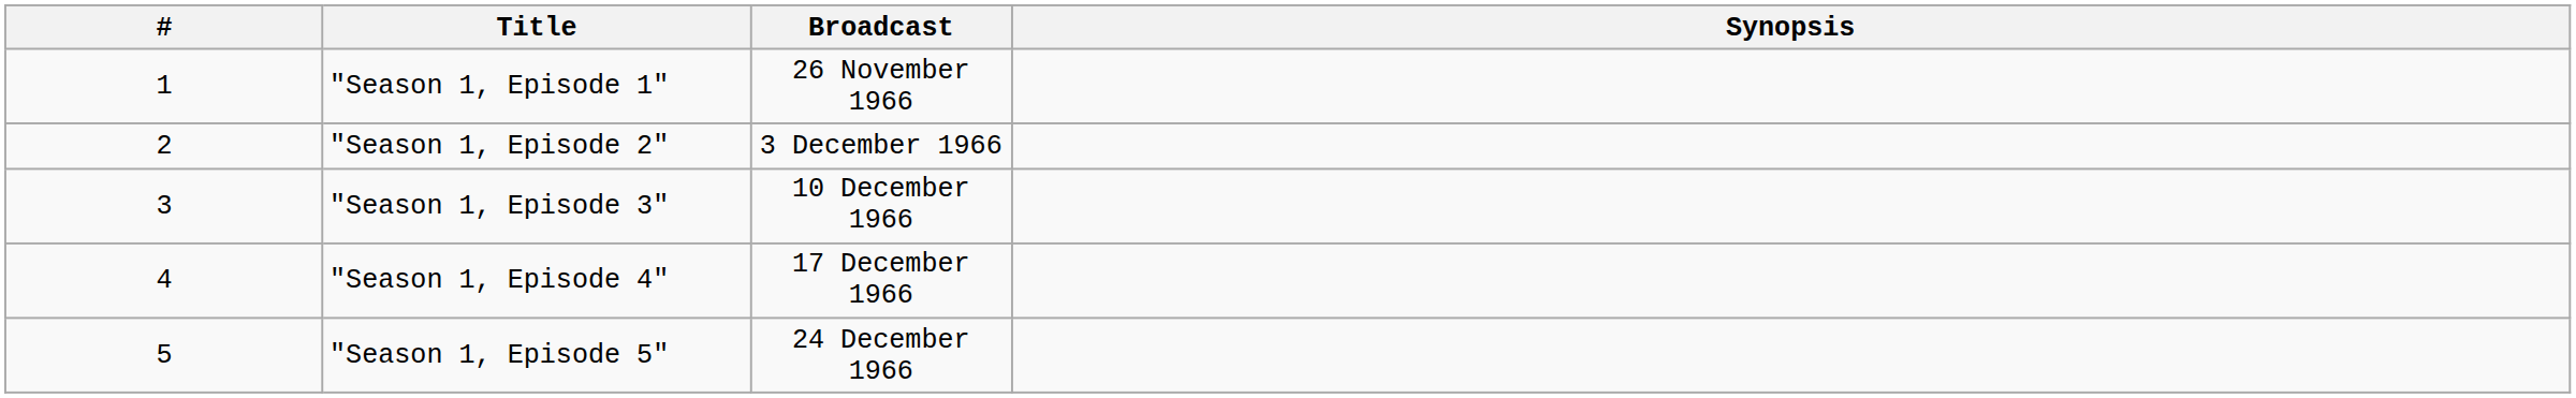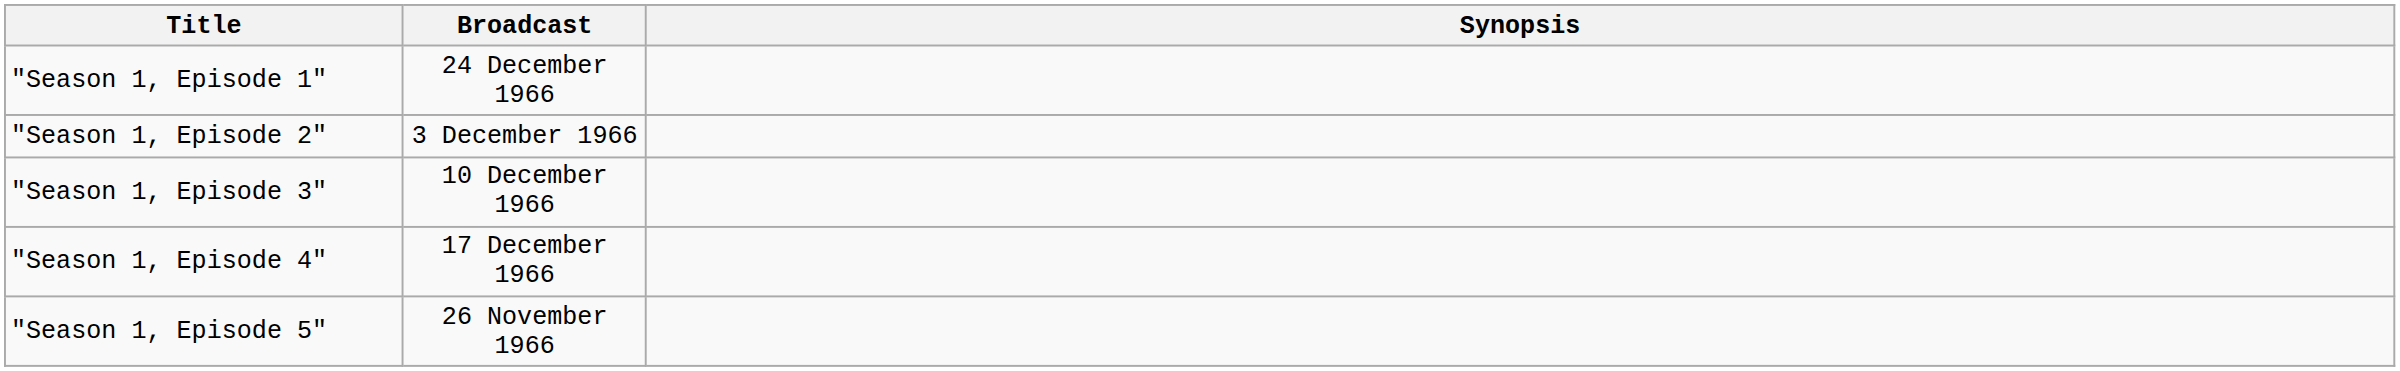- column: # | 1 | 2 | 3 | 4 | 5
"Season 1, Episode 1" | Broadcast: 26 November 1966 -> 24 December 1966
"Season 1, Episode 5" | Broadcast: 24 December 1966 -> 26 November 1966
